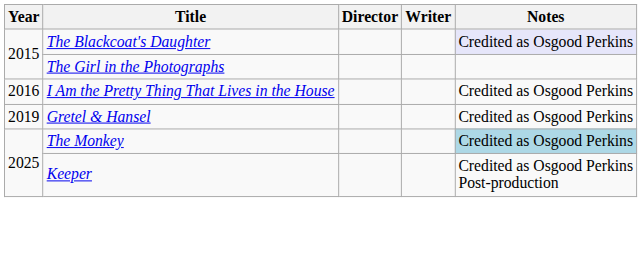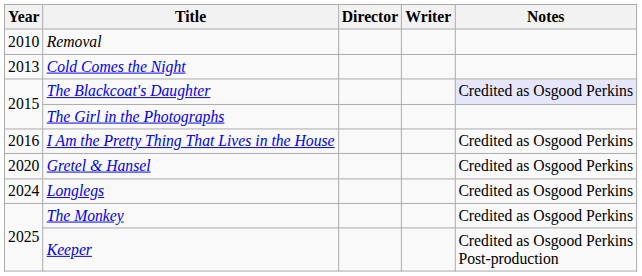+ row: 2010 | Removal
+ row: 2013 | Cold Comes the Night
Gretel & Hansel | Year: 2019 -> 2020
+ row: 2024 | Longlegs | Credited as Osgood Perkins
The Monkey | Notes: lightblue background -> no background
